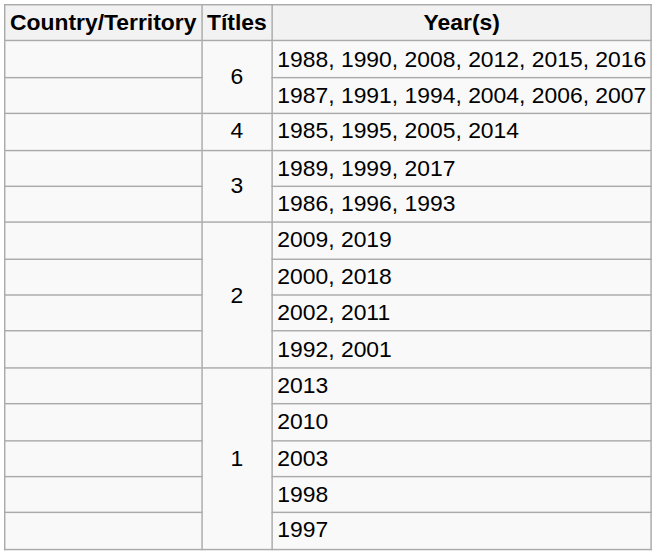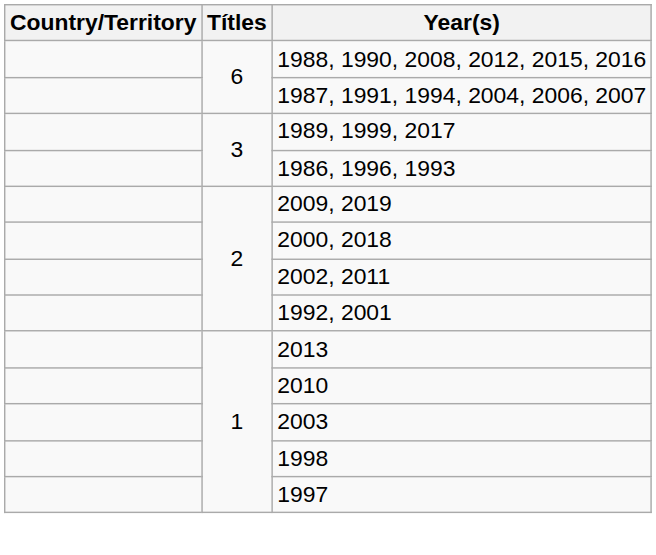- row: 4 | 1985, 1995, 2005, 2014
